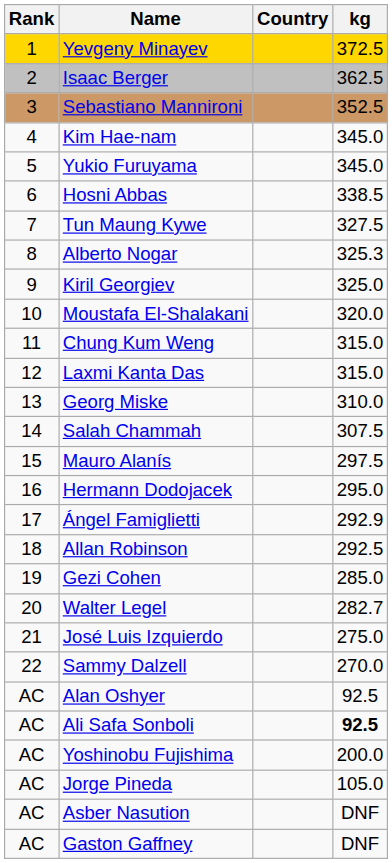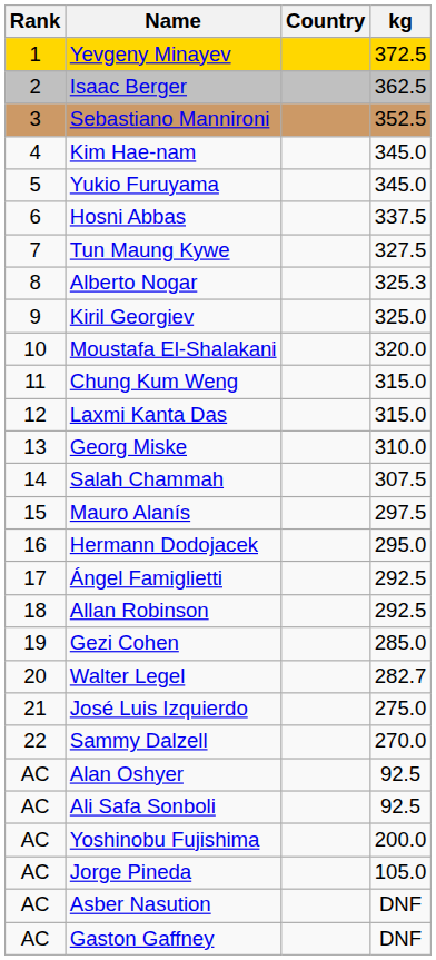Hosni Abbas | kg: 338.5 -> 337.5
Ángel Famiglietti | kg: 292.9 -> 292.5
Ali Safa Sonboli | kg: bold -> normal
